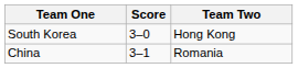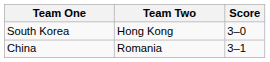columns swapped: Team Two <-> Score
